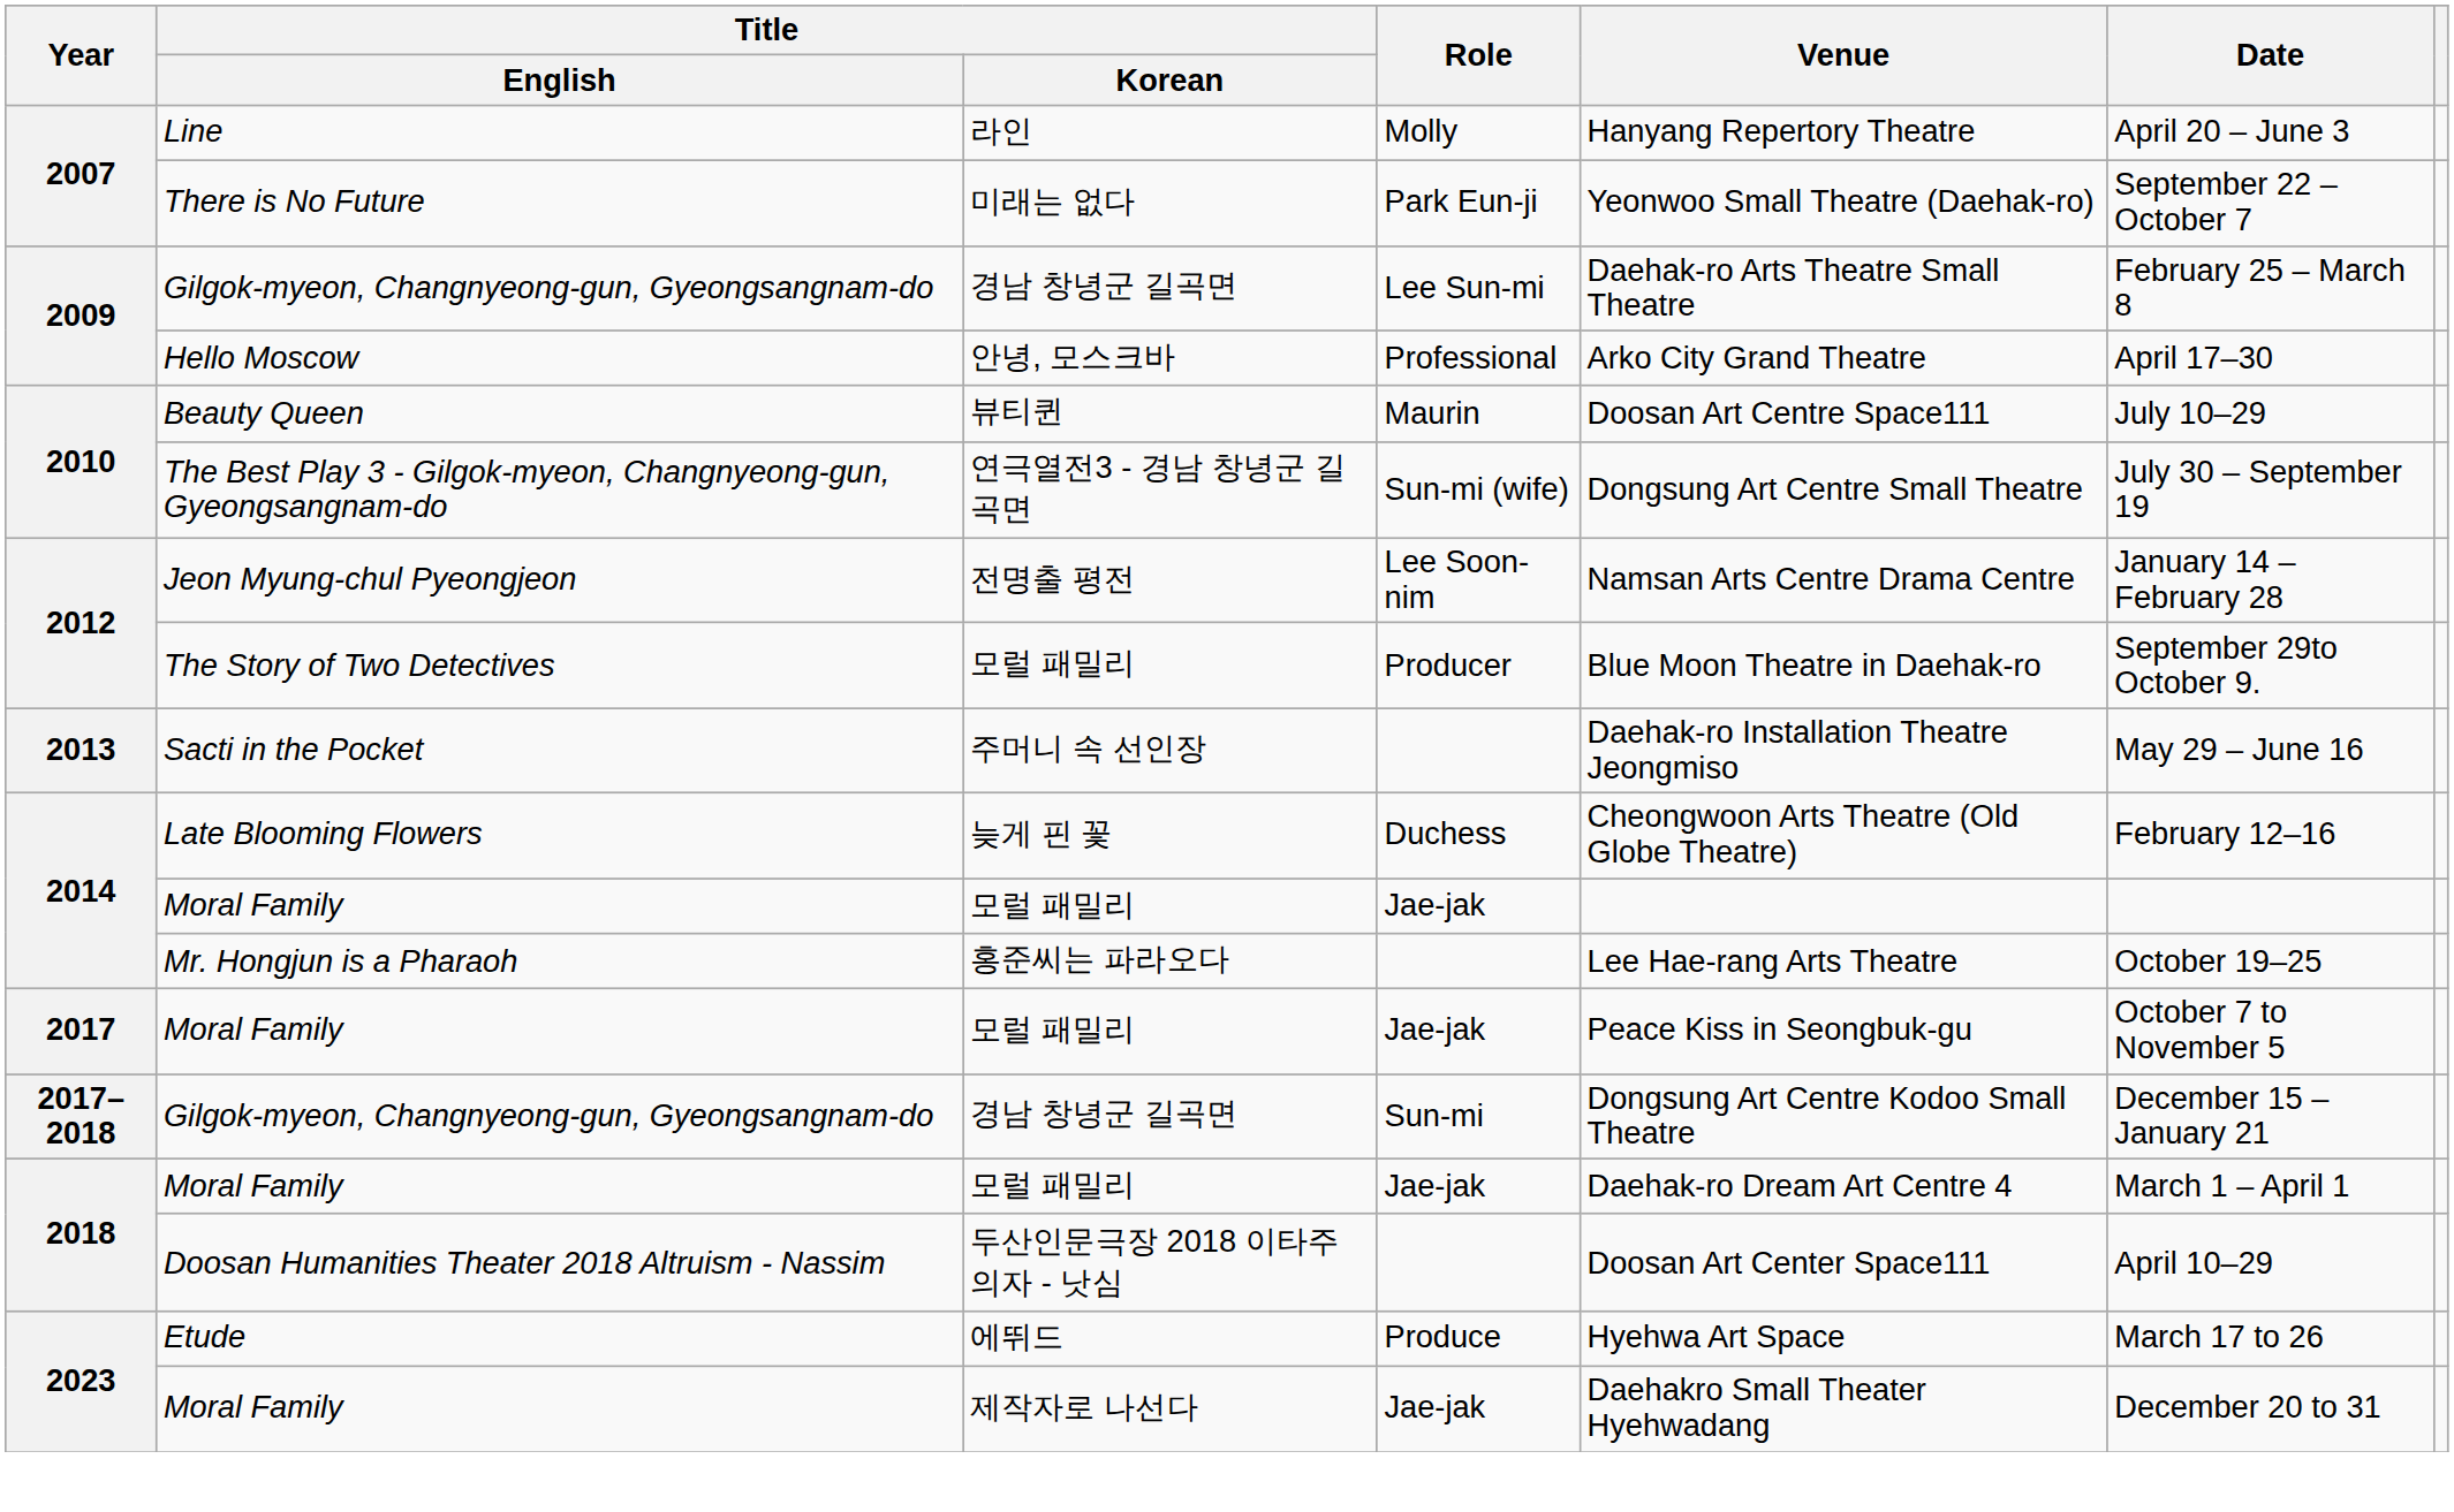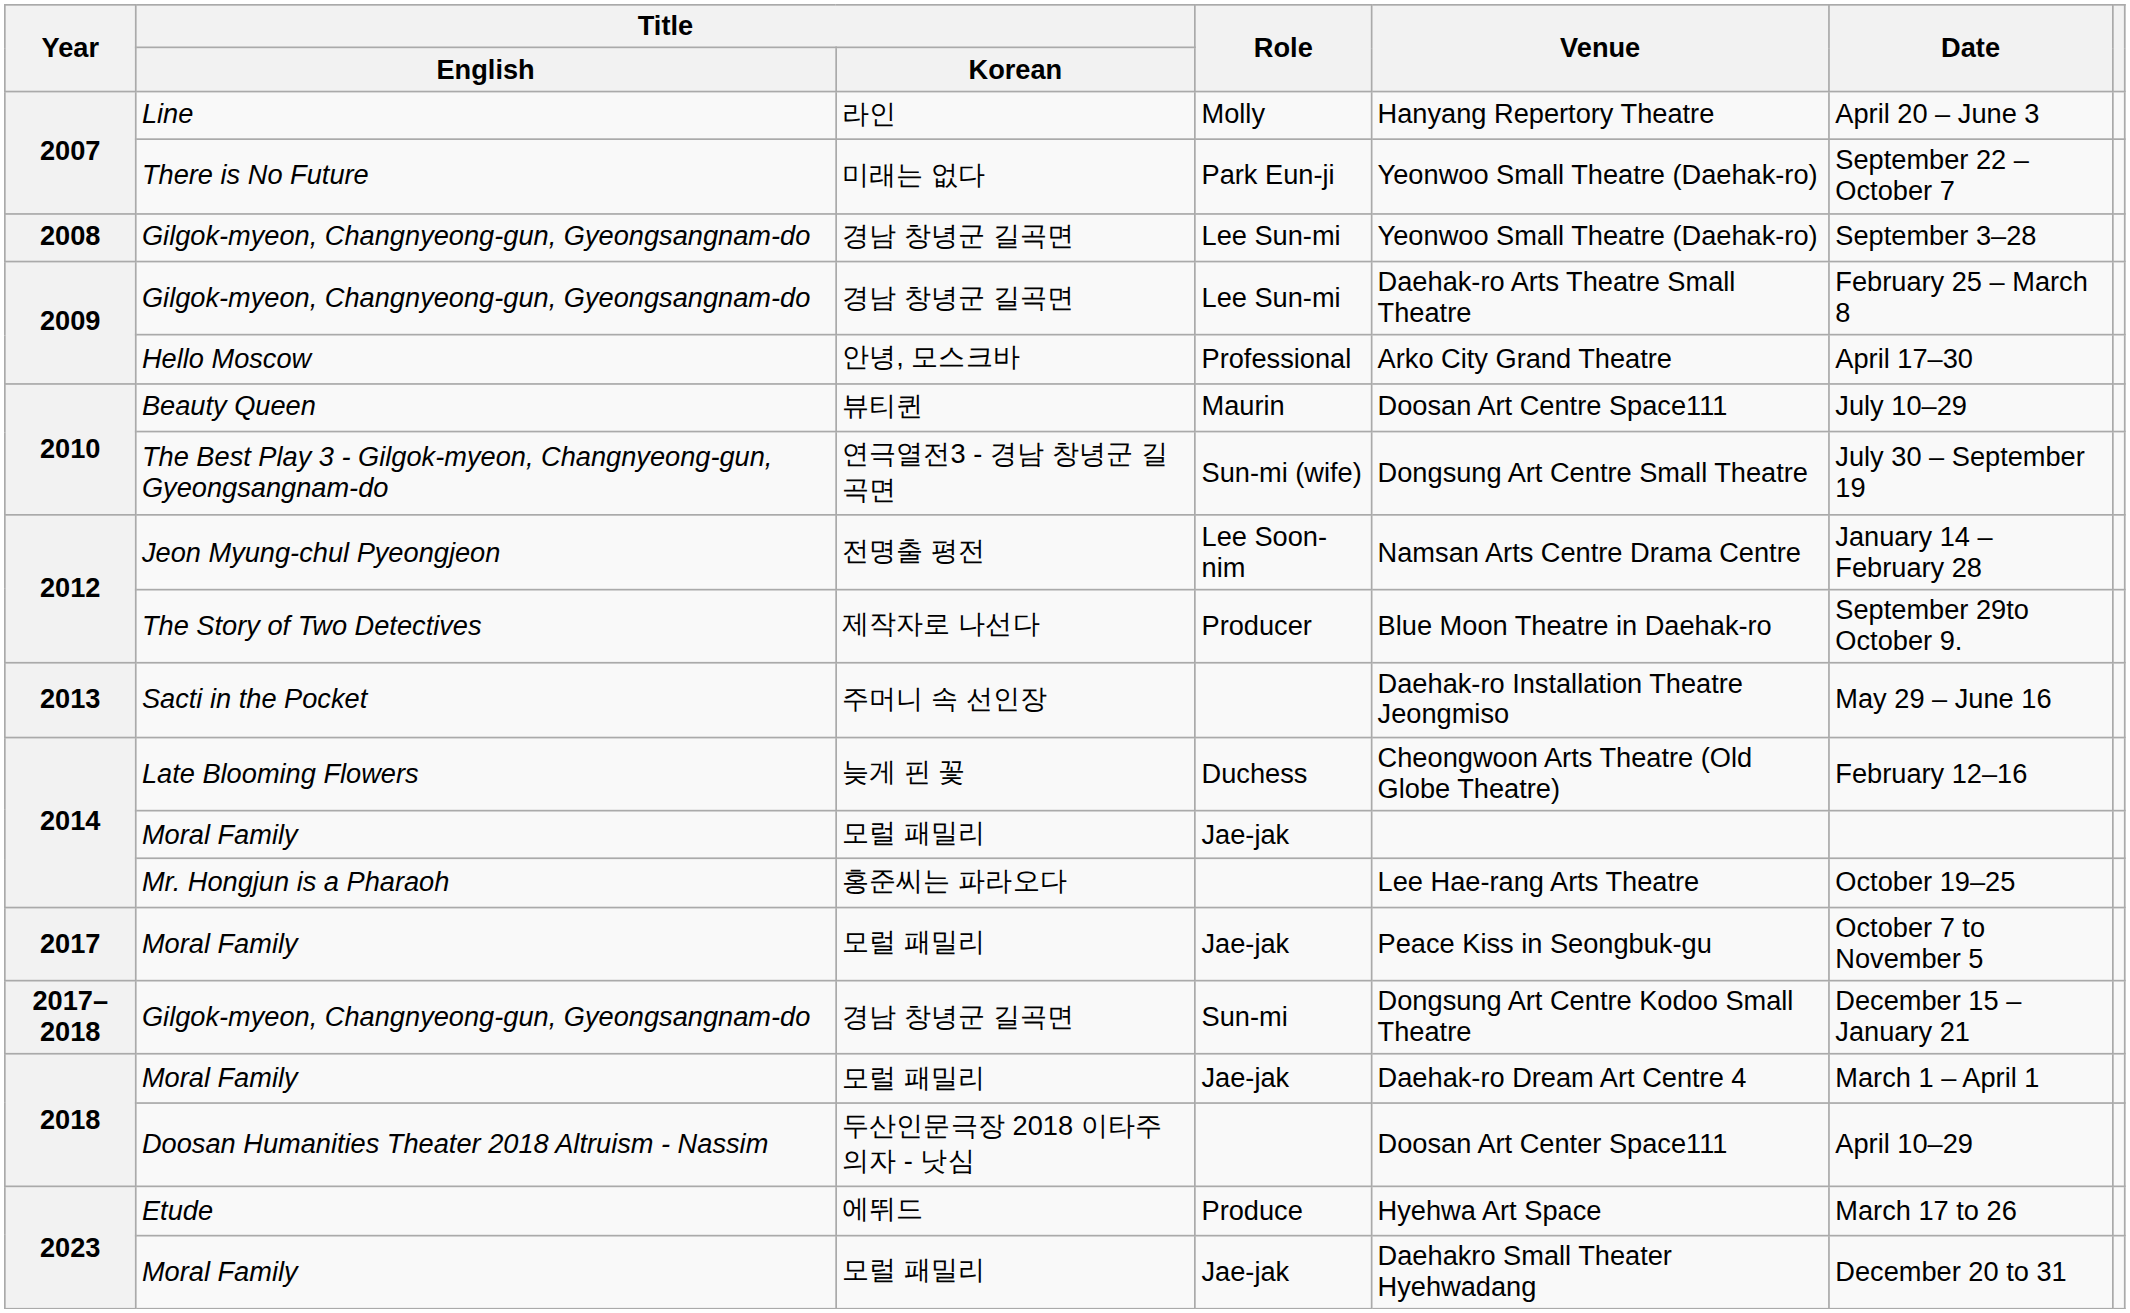+ row: 2008 | Gilgok-myeon, Changnyeong-gun, Gyeongsangnam-do | 경남 창녕군 길곡면 | Lee Sun-mi | Yeonwoo Small Theatre (Daehak-ro) | September 3–28
The Story of Two Detectives | Title / Korean: 모럴 패밀리 -> 제작자로 나선다
2023 / Moral Family | Title / Korean: 제작자로 나선다 -> 모럴 패밀리
